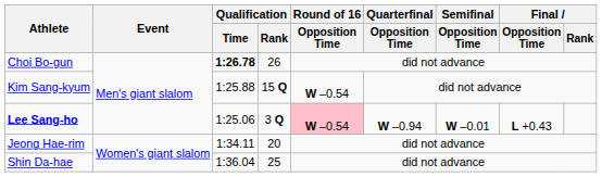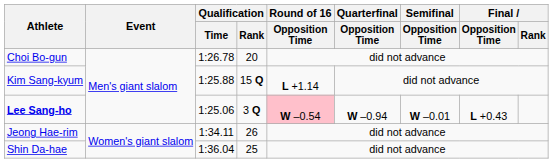Choi Bo-gun | Qualification / Time: bold -> normal
Choi Bo-gun | Qualification / Rank: 26 -> 20
Kim Sang-kyum | Round of 16 / Opposition Time: W –0.54 -> L +1.14
Jeong Hae-rim | Qualification / Rank: 20 -> 26
